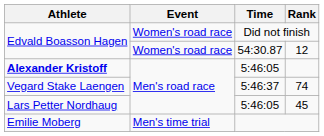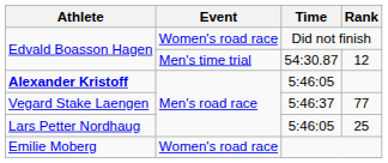Edvald Boasson Hagen / 54:30.87 | Event: Women's road race -> Men's time trial
Vegard Stake Laengen | Rank: 74 -> 77
Lars Petter Nordhaug | Rank: 45 -> 25
Emilie Moberg | Event: Men's time trial -> Women's road race
